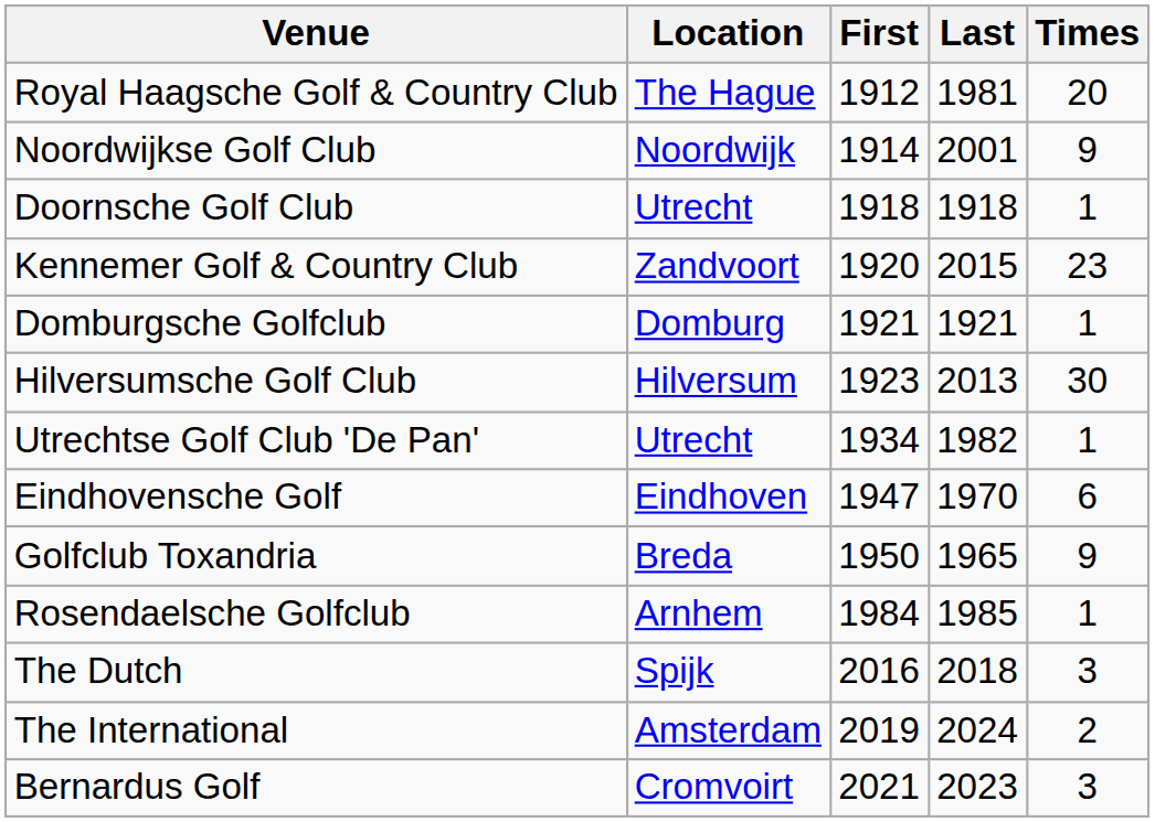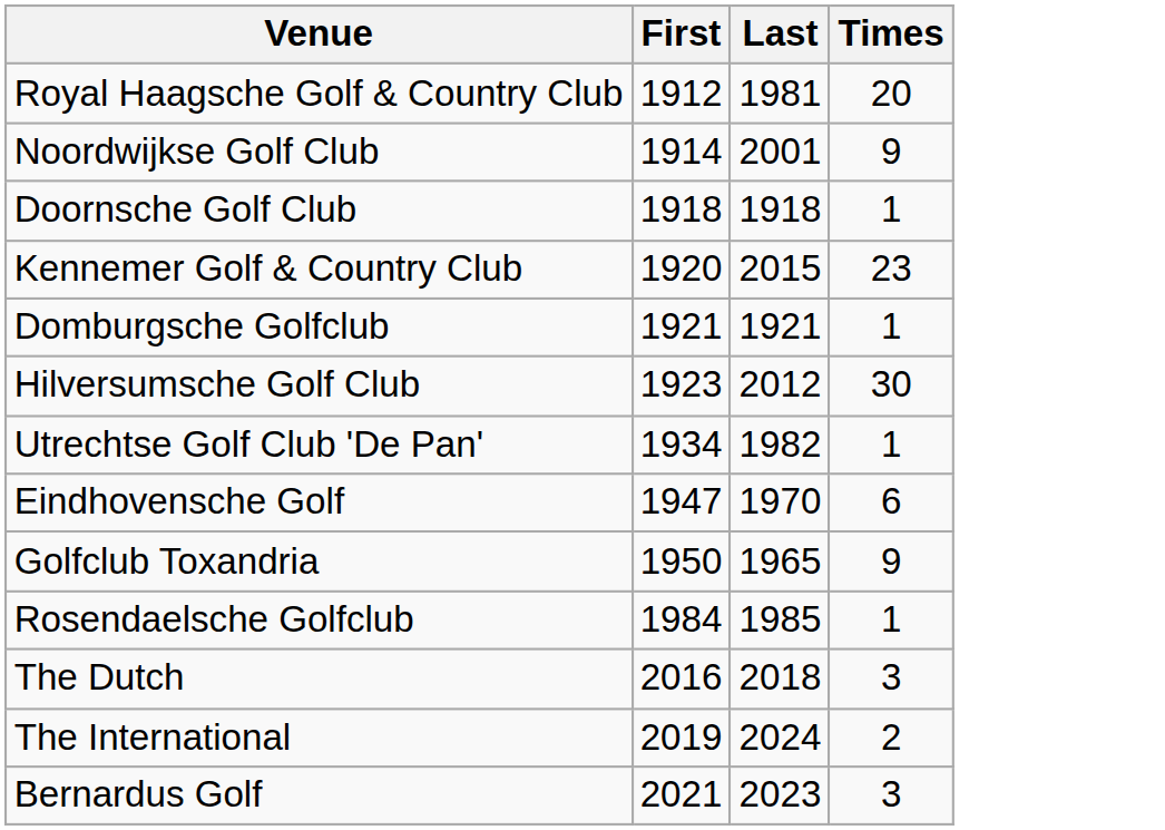- column: Location | The Hague | Noordwijk | Utrecht | Zandvoort | Domburg | Hilversum | Utrecht | Eindhoven | Breda | Arnhem | Spijk | Amsterdam | Cromvoirt
Hilversumsche Golf Club | Last: 2013 -> 2012
